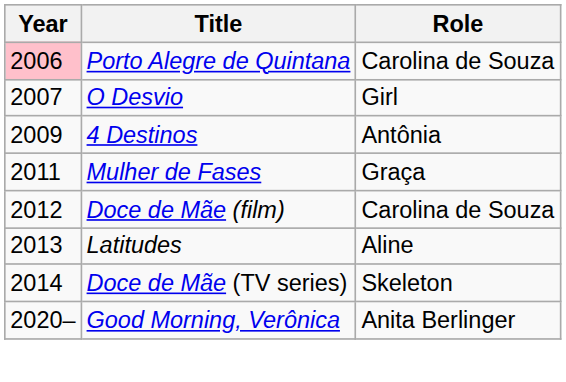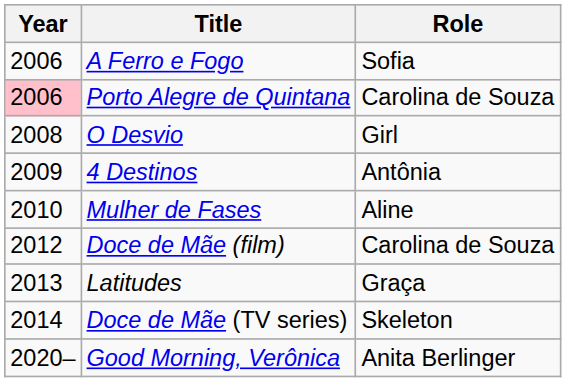+ row: 2006 | A Ferro e Fogo | Sofia
O Desvio | Year: 2007 -> 2008
Mulher de Fases | Year: 2011 -> 2010
Mulher de Fases | Role: Graça -> Aline
Latitudes | Role: Aline -> Graça
